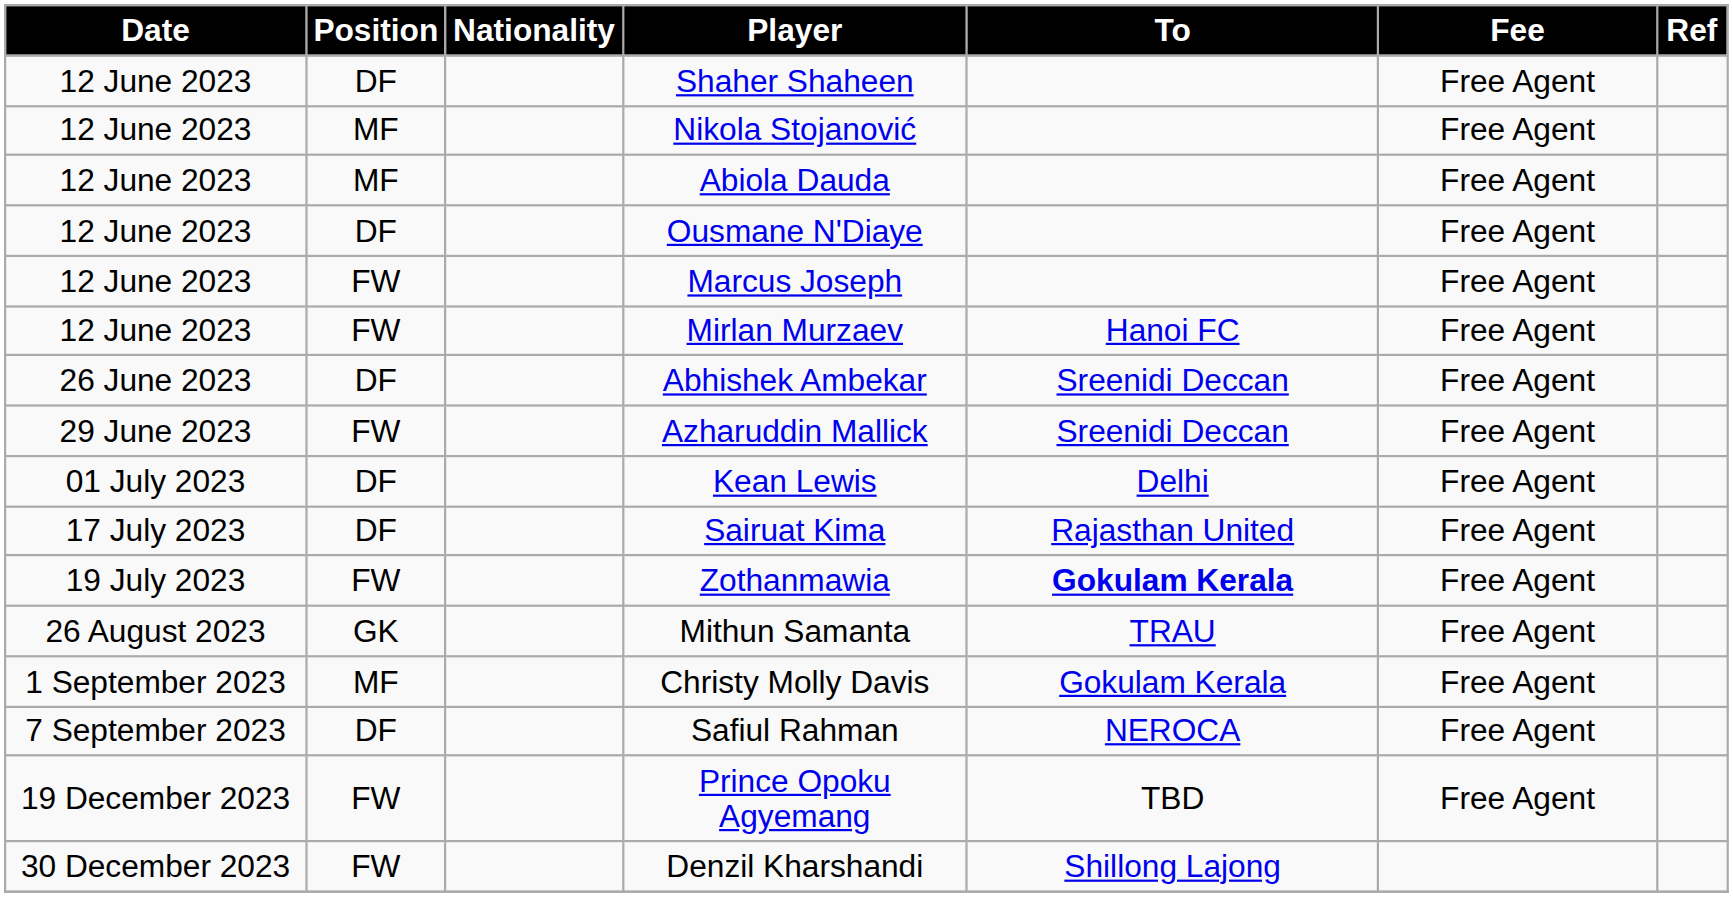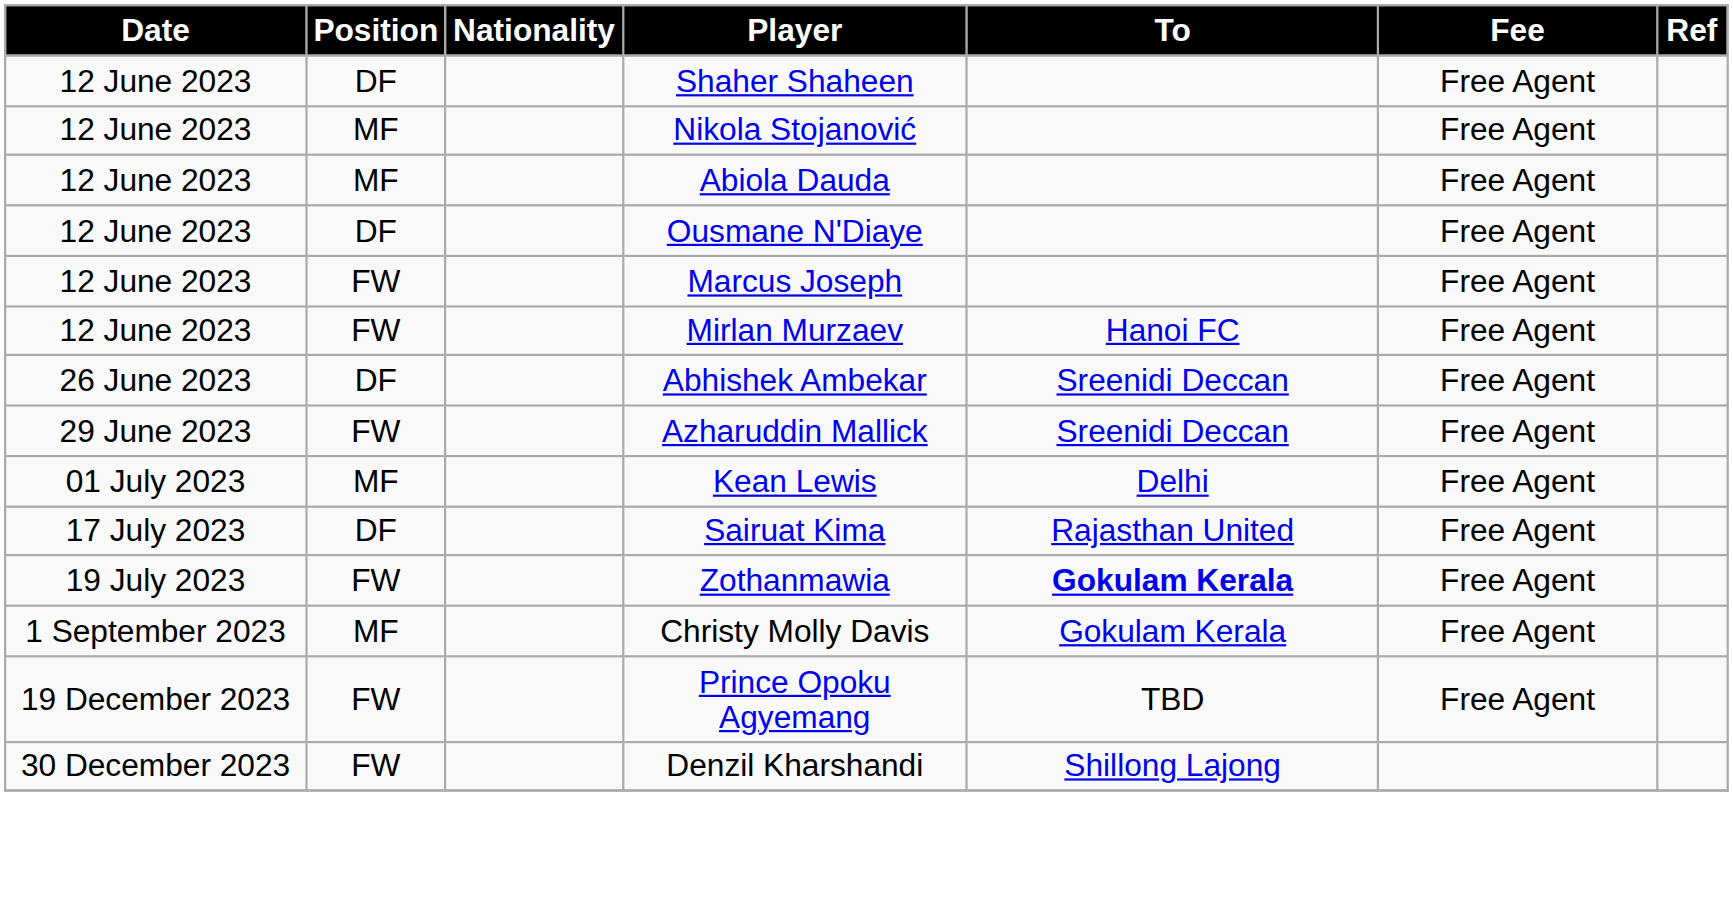Kean Lewis | Position: DF -> MF
- row: 26 August 2023 | GK | Mithun Samanta | TRAU | Free Agent
- row: 7 September 2023 | DF | Safiul Rahman | NEROCA | Free Agent
